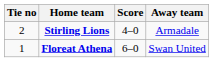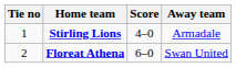Stirling Lions | Tie no: 2 -> 1
Floreat Athena | Tie no: 1 -> 2
